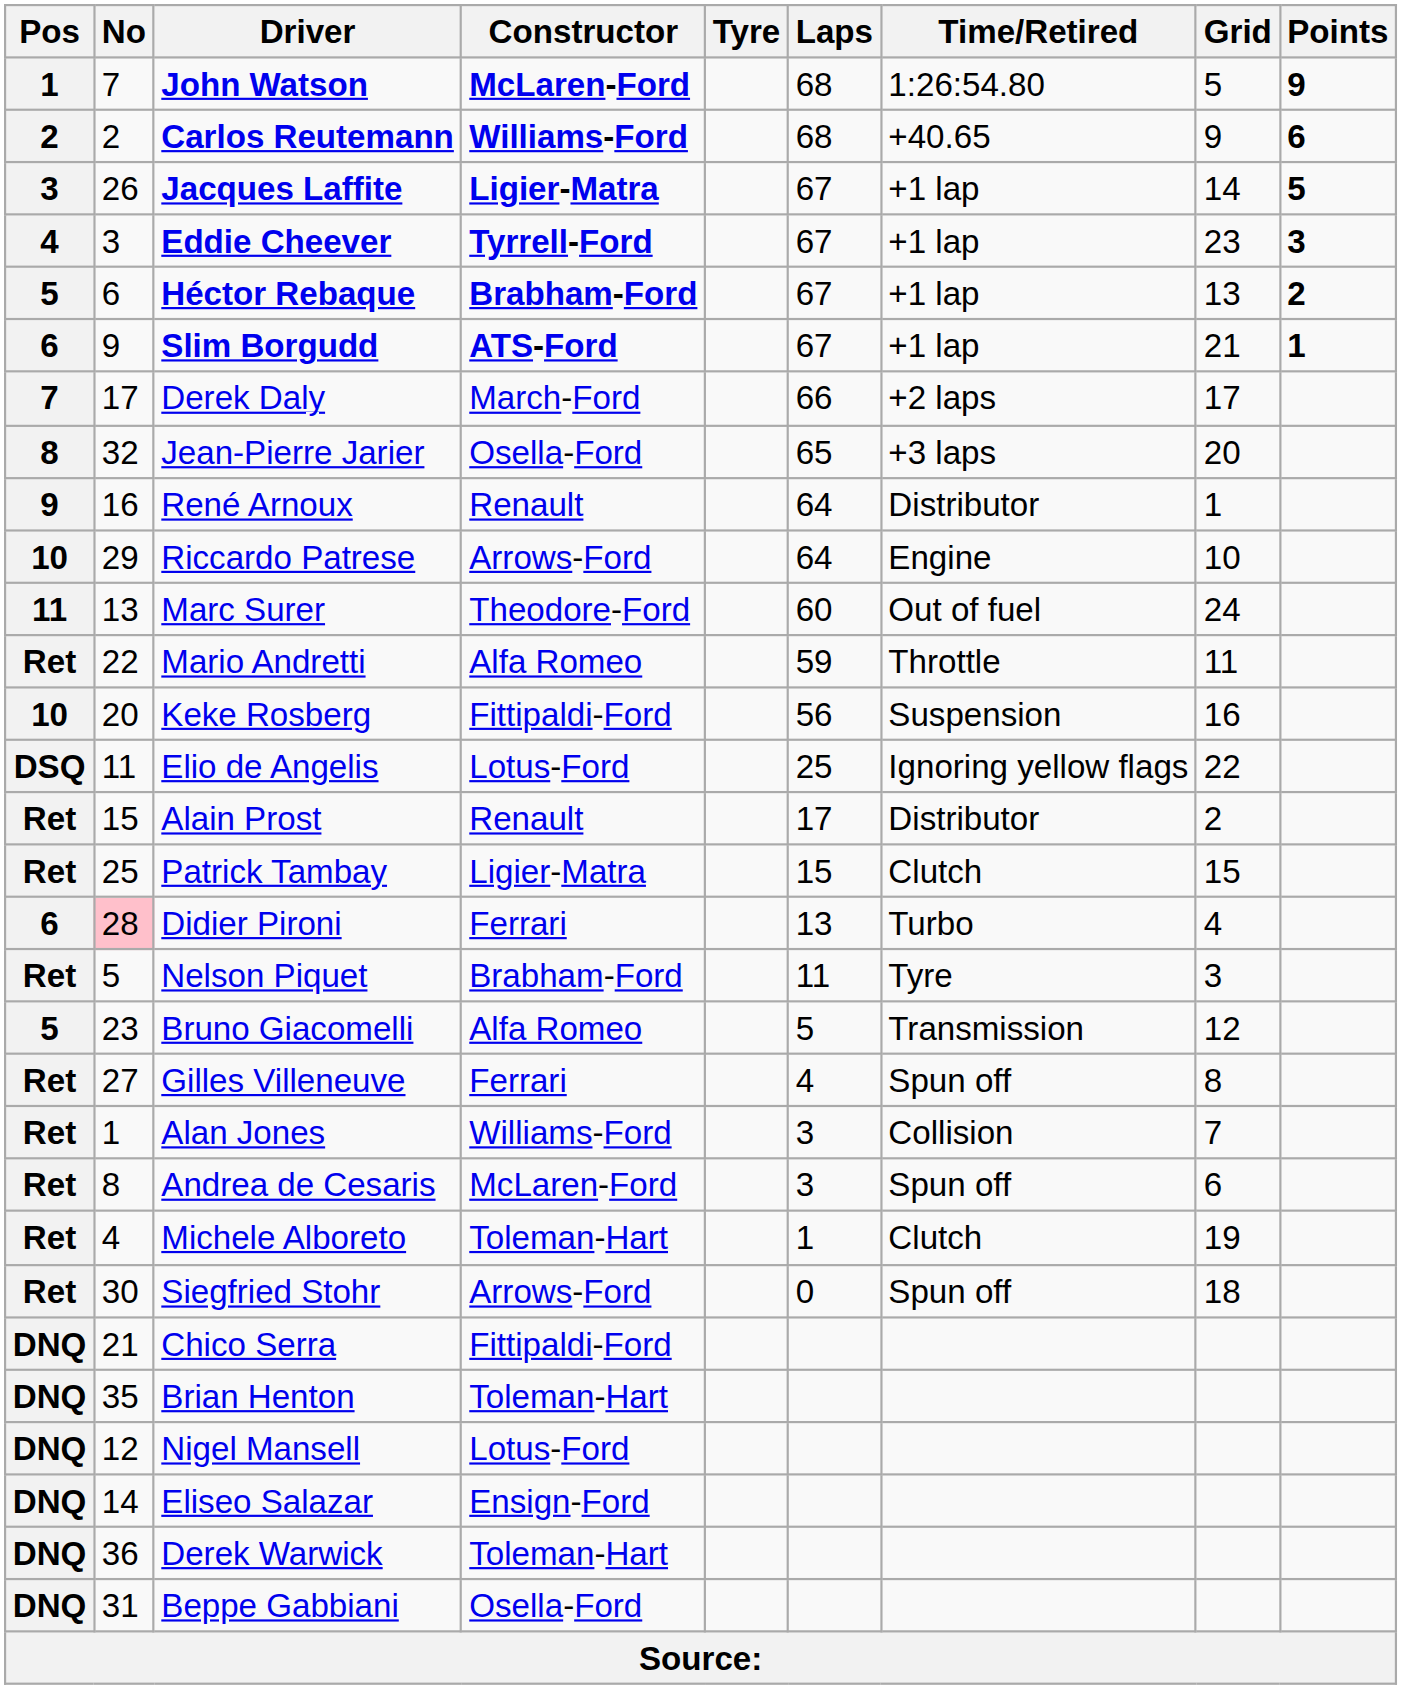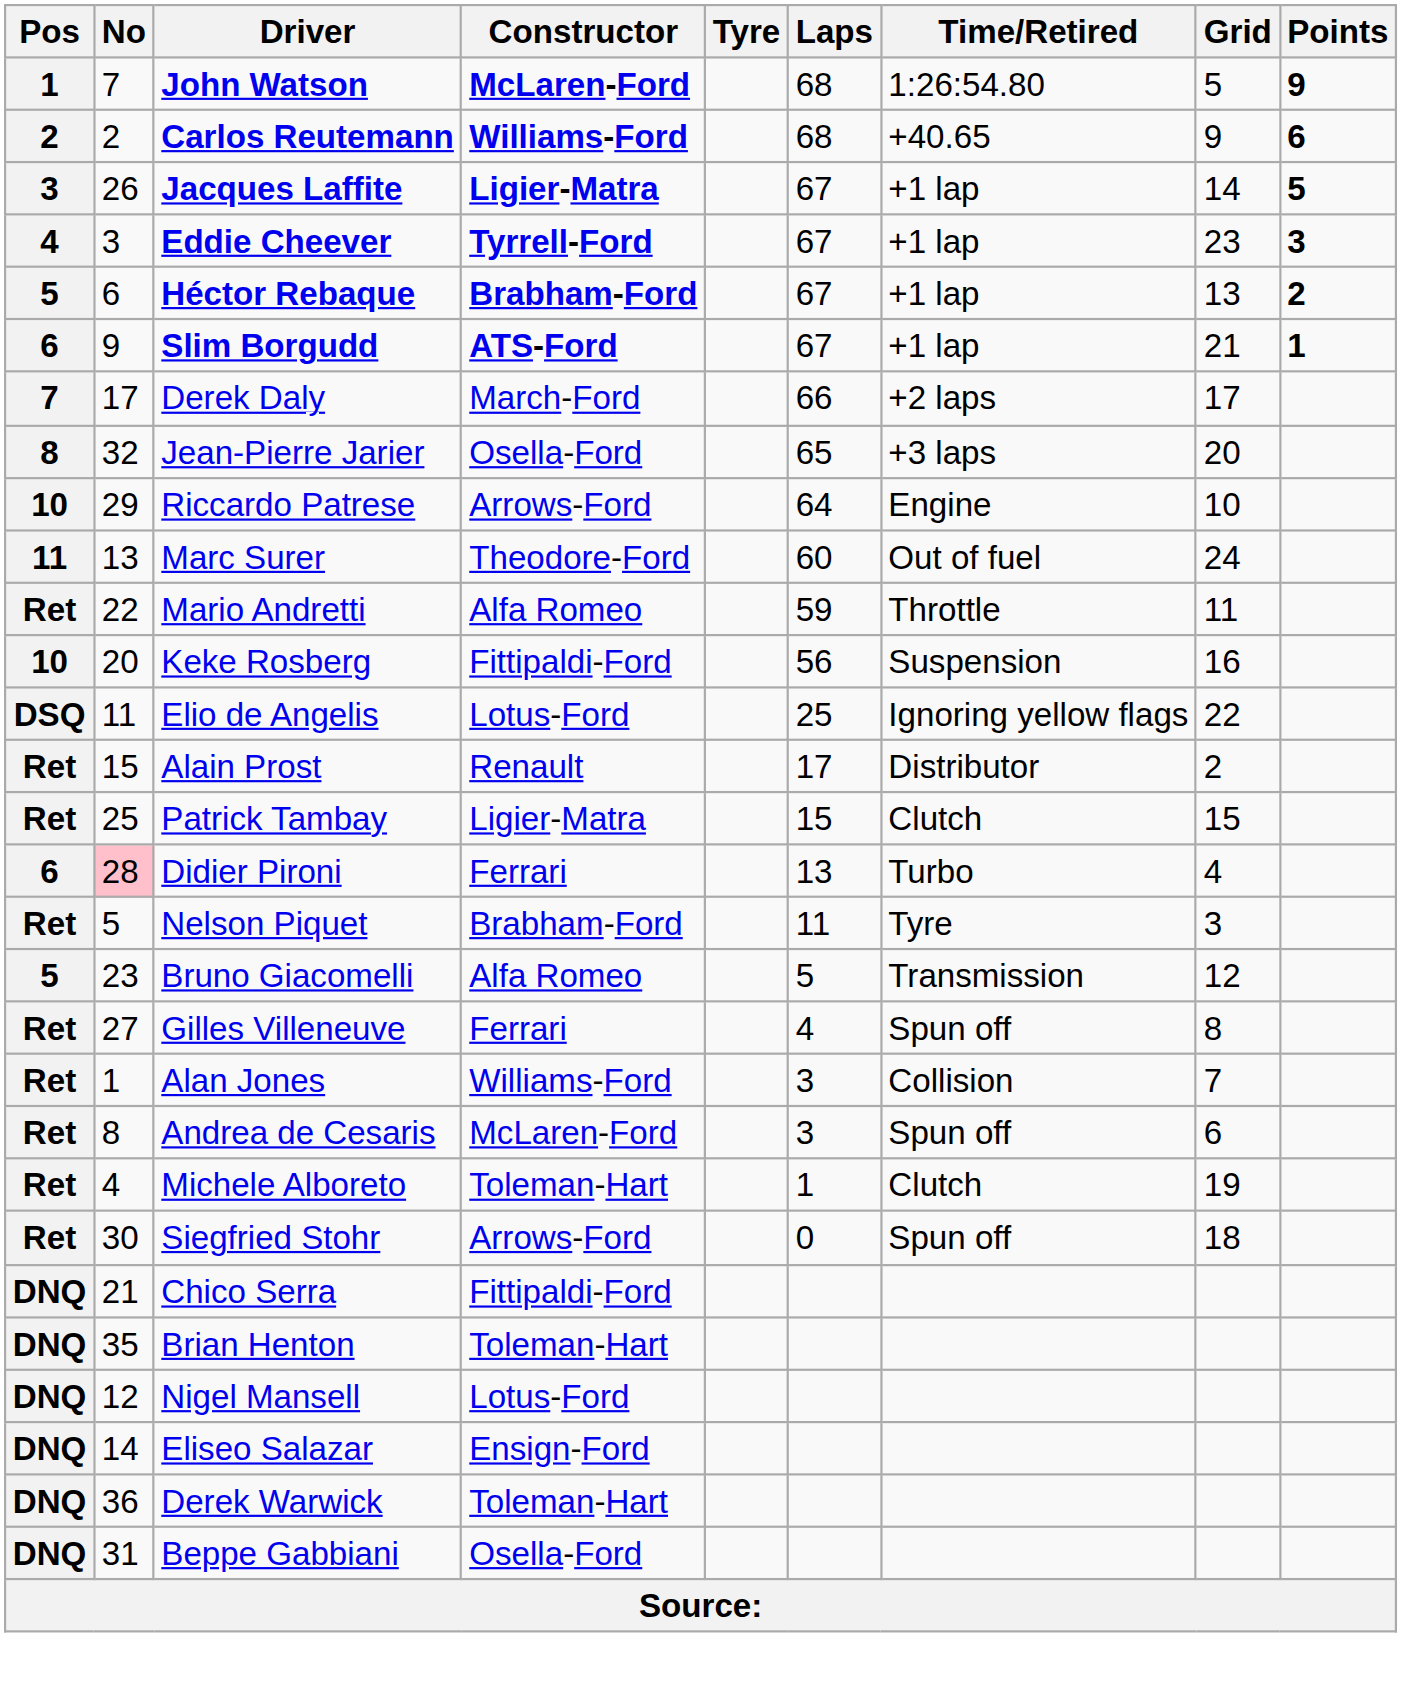- row: 9 | 16 | René Arnoux | Renault | 64 | Distributor | 1
